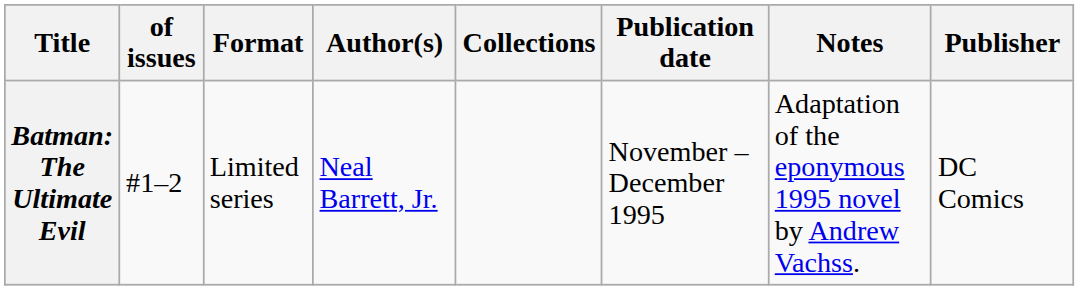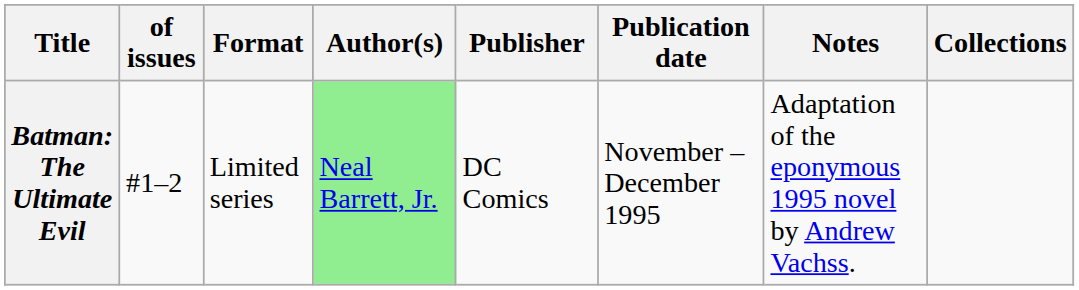columns swapped: Publisher <-> Collections
Batman: The Ultimate Evil | Author(s): no background -> lightgreen background
